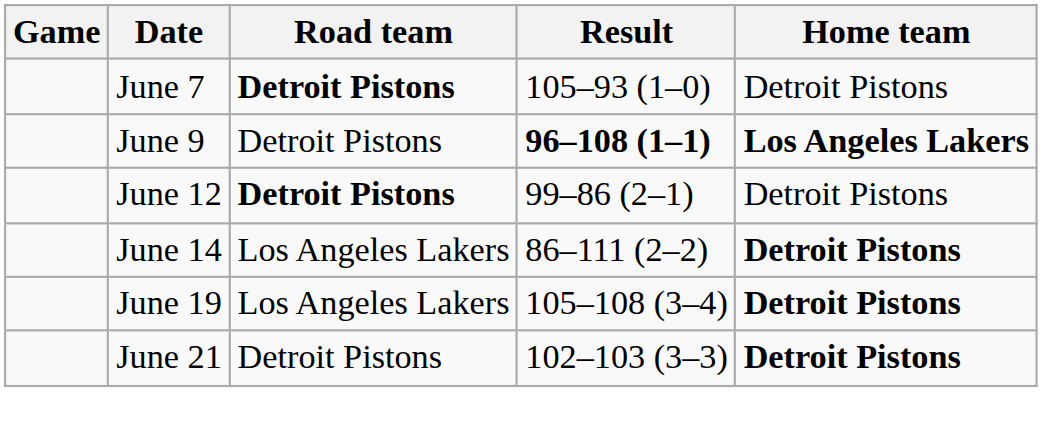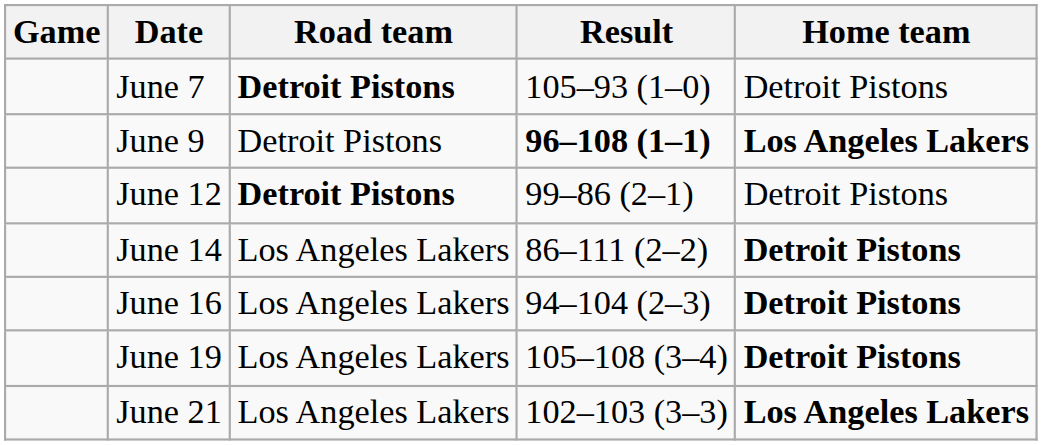+ row: June 16 | Los Angeles Lakers | 94–104 (2–3) | Detroit Pistons
June 21 | Road team: Detroit Pistons -> Los Angeles Lakers
June 21 | Home team: Detroit Pistons -> Los Angeles Lakers
